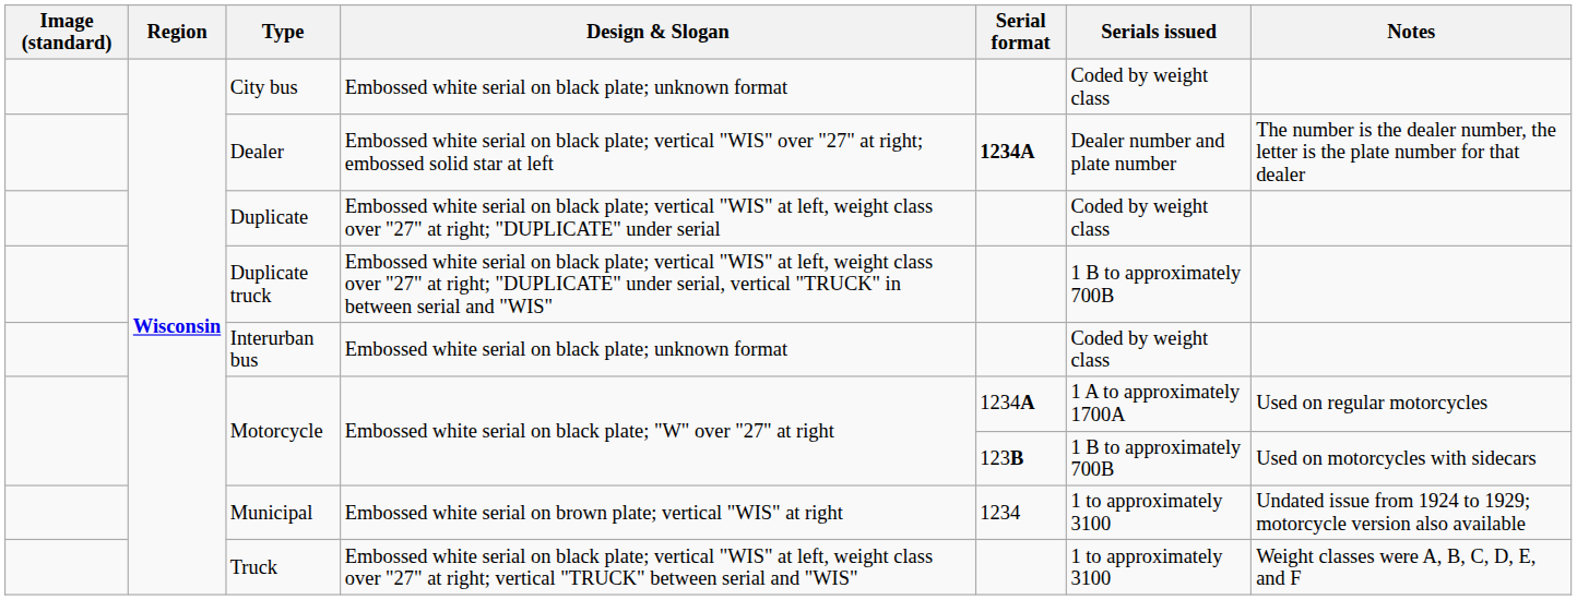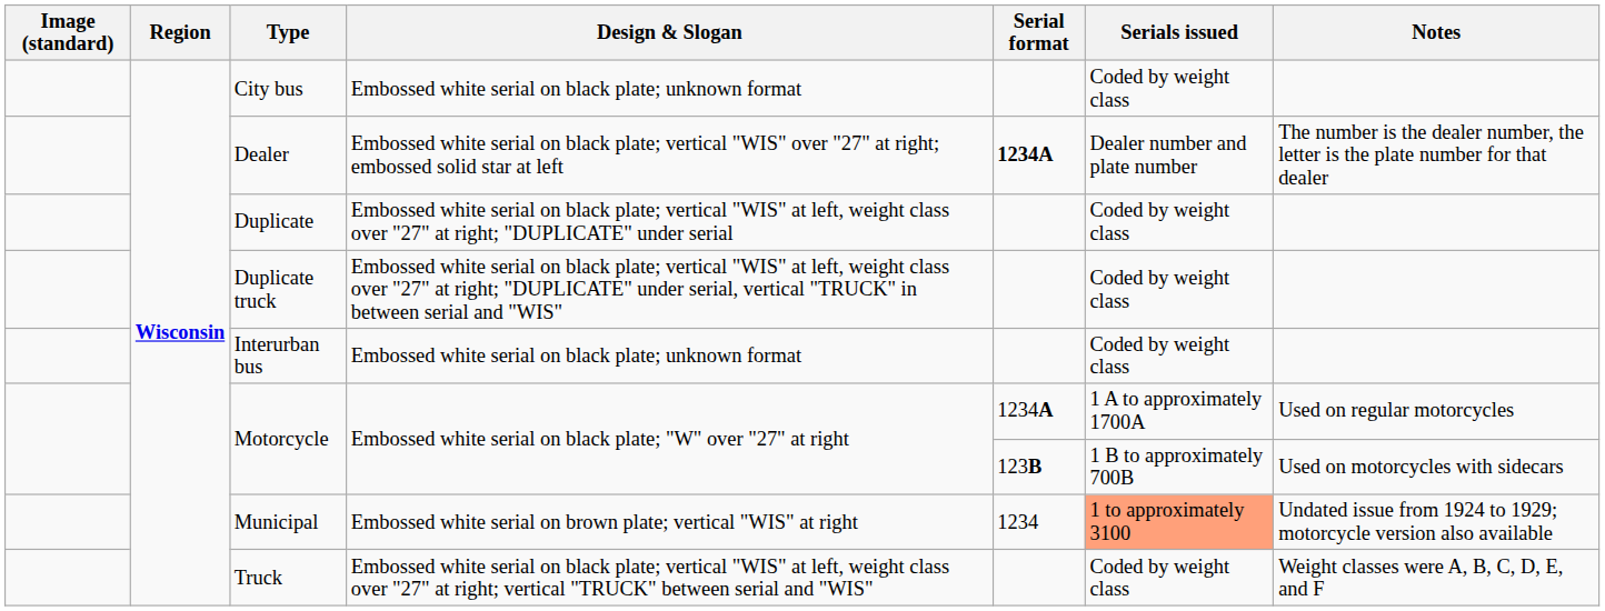Duplicate truck | Serials issued: 1 B to approximately 700B -> Coded by weight class
Municipal | Serials issued: no background -> lightsalmon background
Truck | Serials issued: 1 to approximately 3100 -> Coded by weight class
